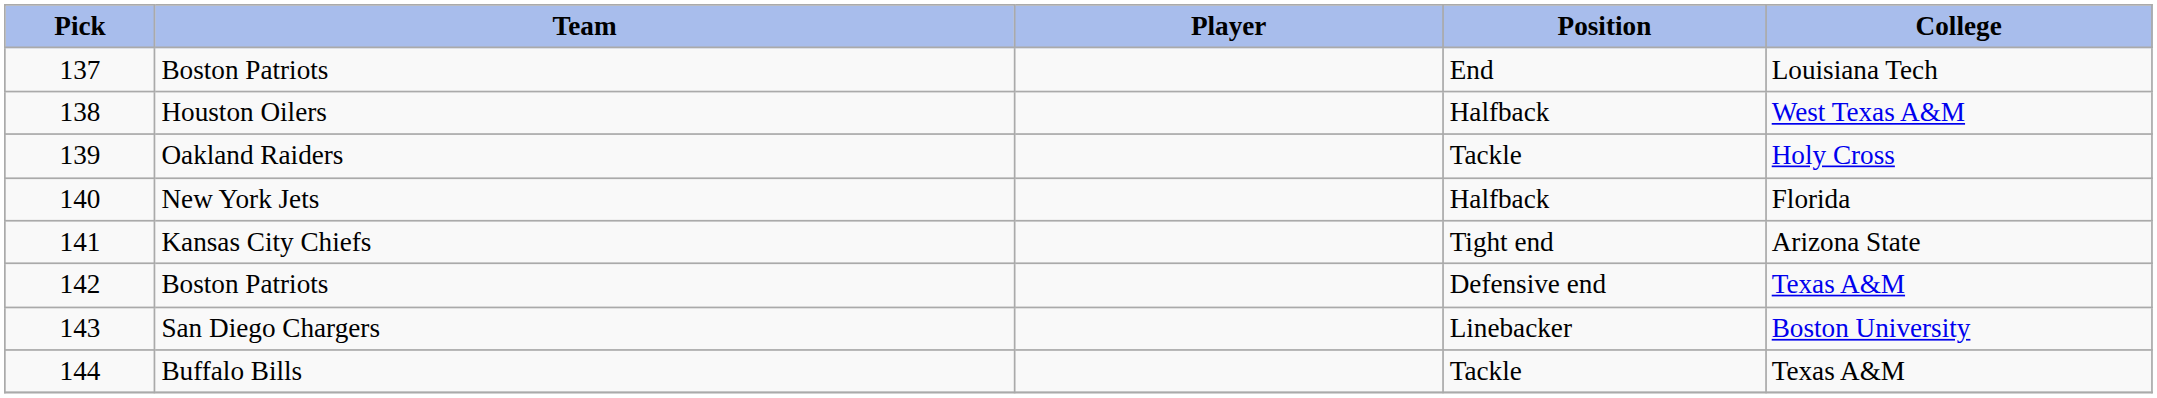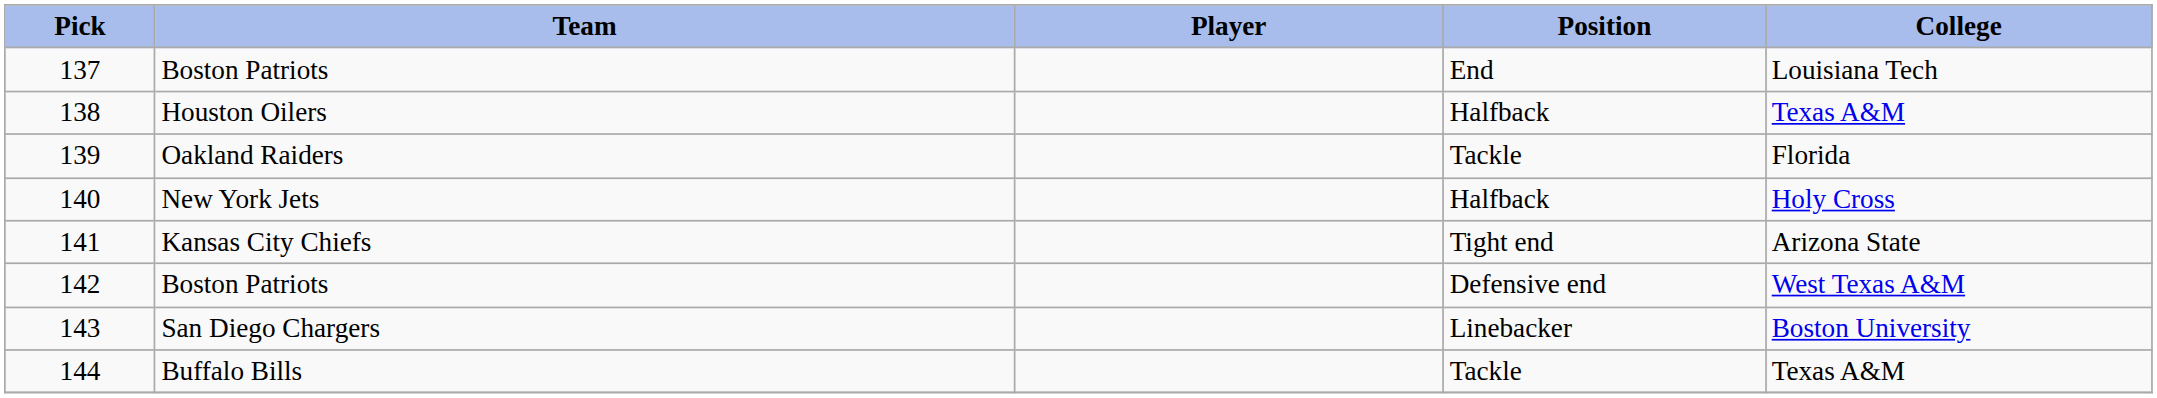138 | College: West Texas A&M -> Texas A&M
139 | College: Holy Cross -> Florida
140 | College: Florida -> Holy Cross
142 | College: Texas A&M -> West Texas A&M
